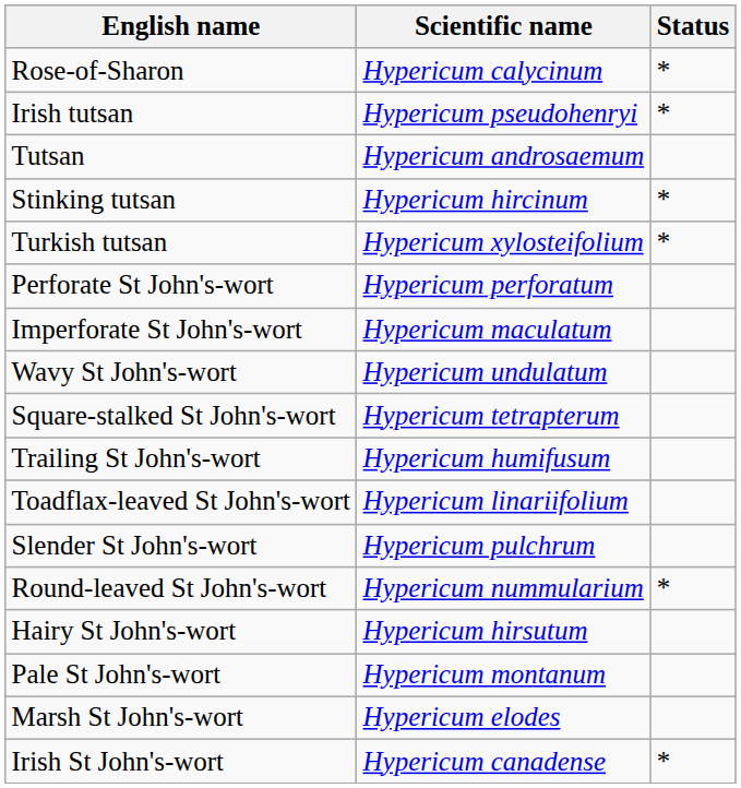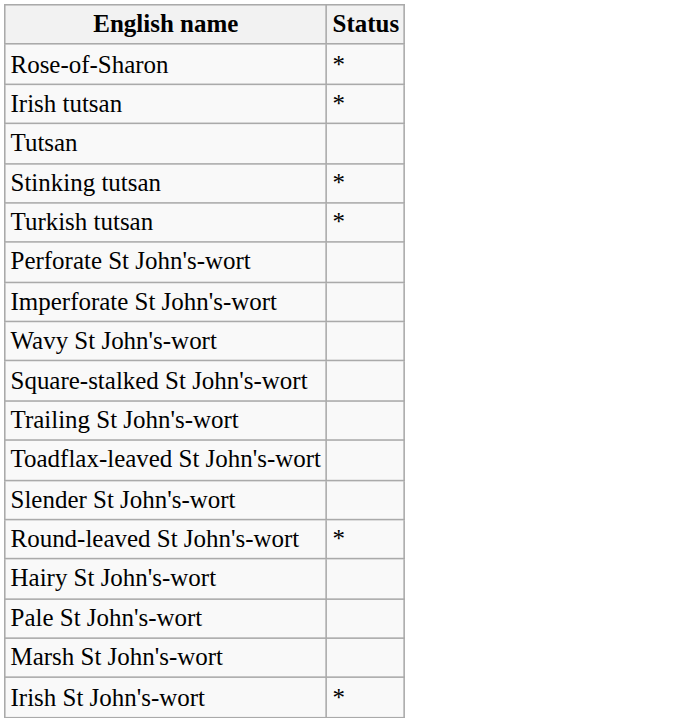- column: Scientific name | Hypericum calycinum | Hypericum pseudohenryi | Hypericum androsaemum | Hypericum hircinum | Hypericum xylosteifolium | Hypericum perforatum | Hypericum maculatum | Hypericum undulatum | Hypericum tetrapterum | Hypericum humifusum | Hypericum linariifolium | Hypericum pulchrum | Hypericum nummularium | Hypericum hirsutum | Hypericum montanum | Hypericum elodes | Hypericum canadense
